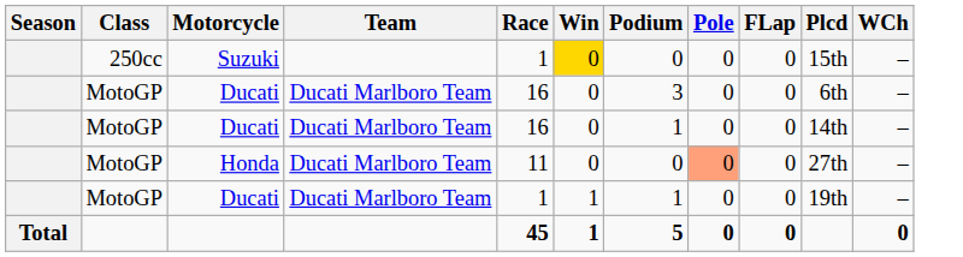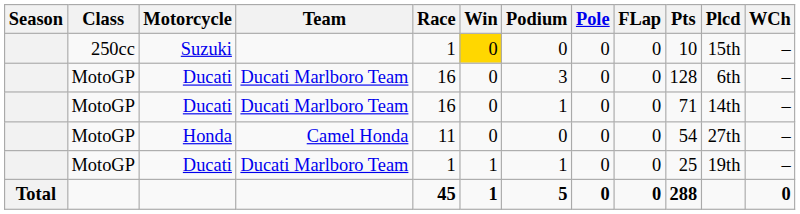+ column: Pts | 10 | 128 | 71 | 54 | 25 | 288
Honda | Team: Ducati Marlboro Team -> Camel Honda
Honda | Pole: lightsalmon background -> no background
